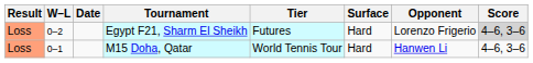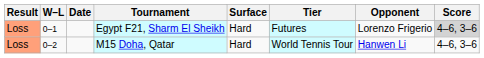columns swapped: Tier <-> Surface
Egypt F21, Sharm El Sheikh | W–L: 0–2 -> 0–1
M15 Doha, Qatar | W–L: 0–1 -> 0–2
